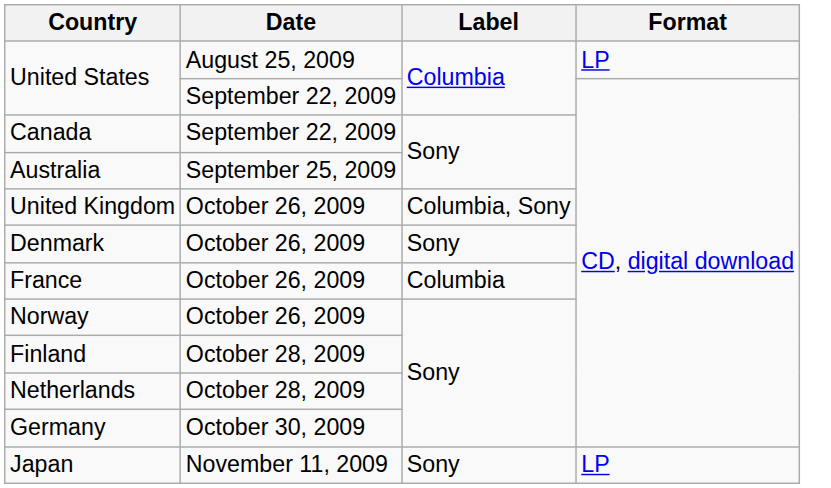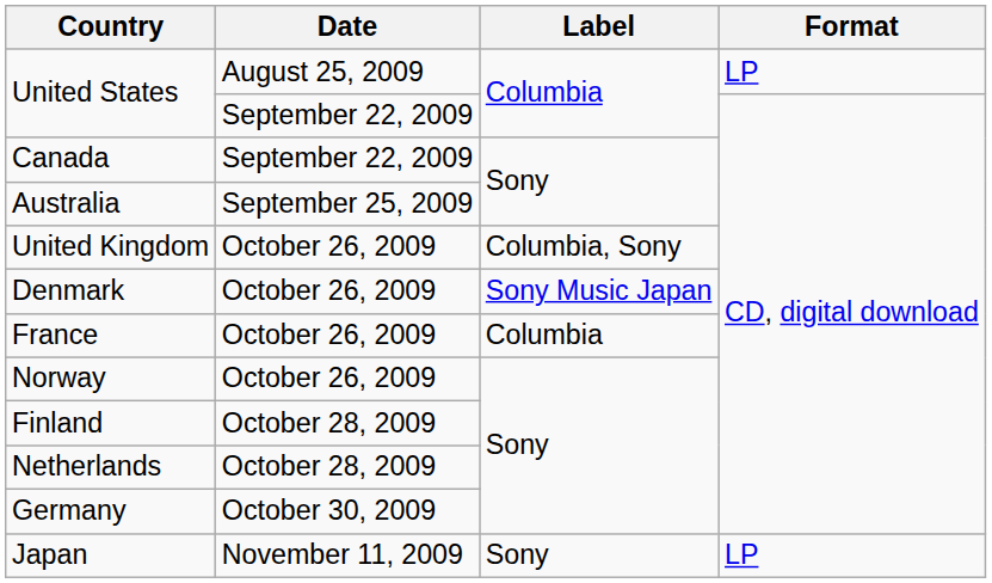Denmark | Label: Sony -> Sony Music Japan
